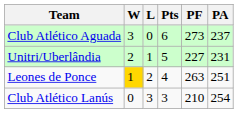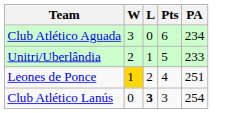- column: PF | 273 | 227 | 263 | 210
Club Atlético Aguada | PA: 237 -> 234
Unitri/Uberlândia | PA: 231 -> 233
Club Atlético Lanús | L: normal -> bold
